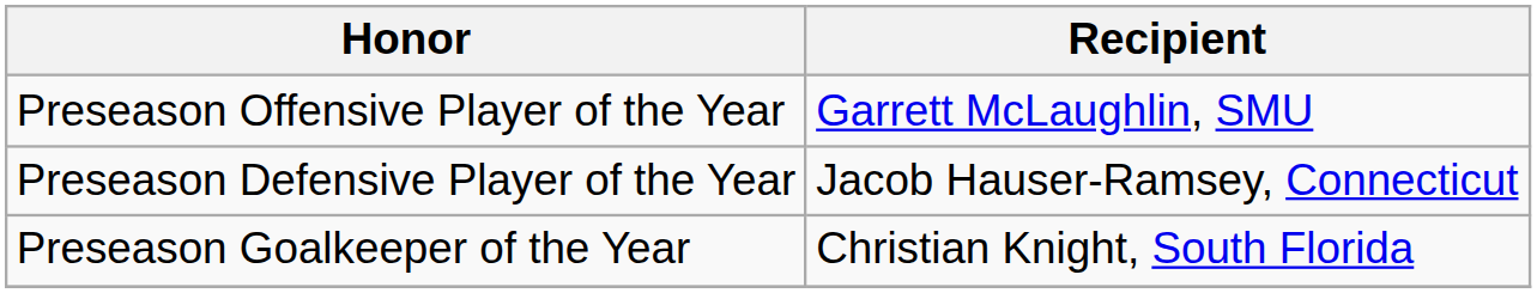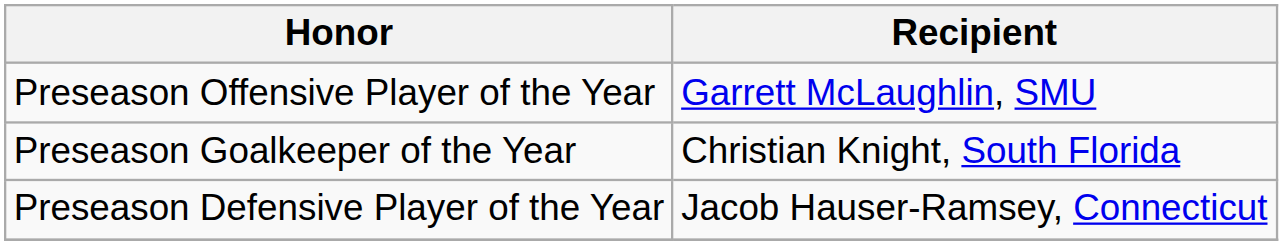rows swapped: Preseason Defensive Player of the Year <-> Preseason Goalkeeper of the Year
